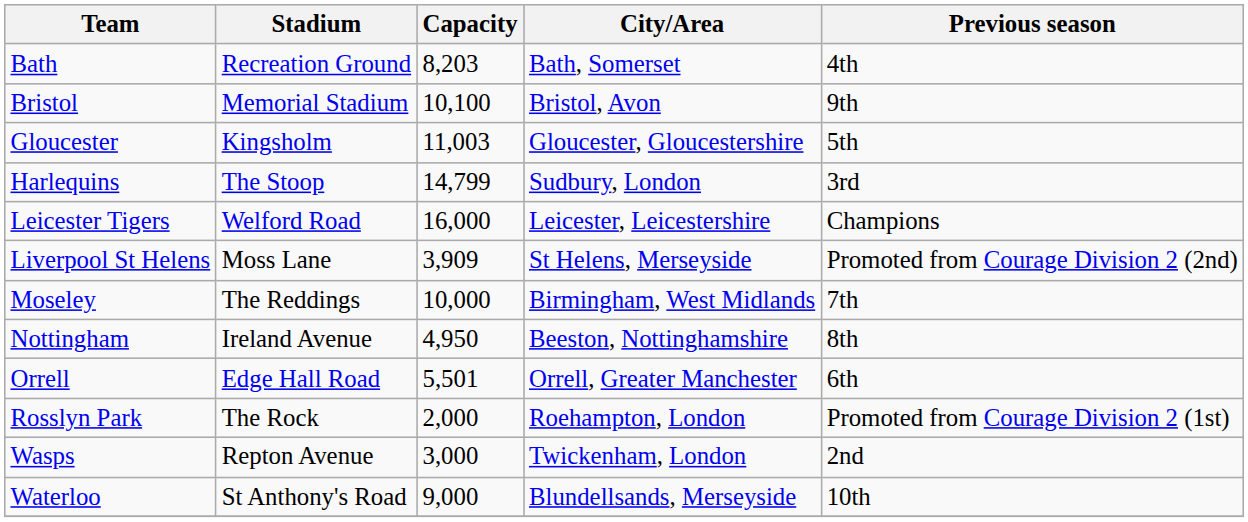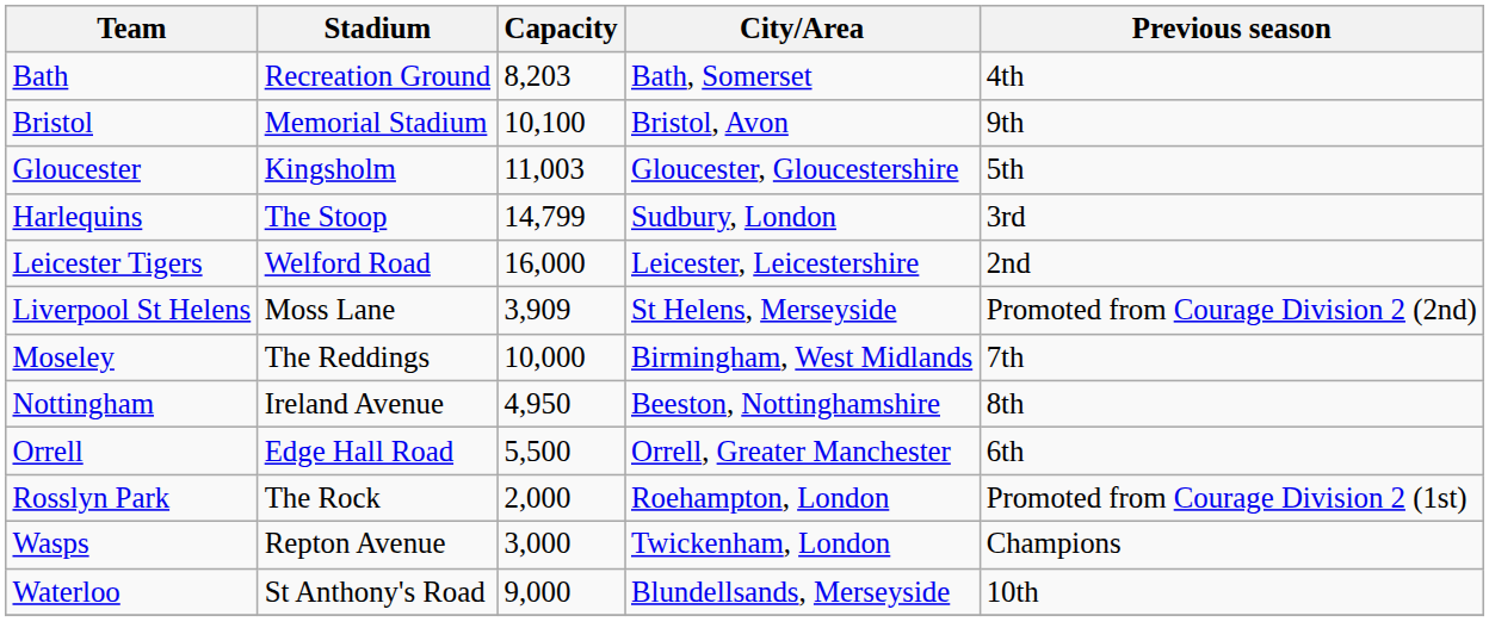Leicester Tigers | Previous season: Champions -> 2nd
Orrell | Capacity: 5,501 -> 5,500
Wasps | Previous season: 2nd -> Champions
